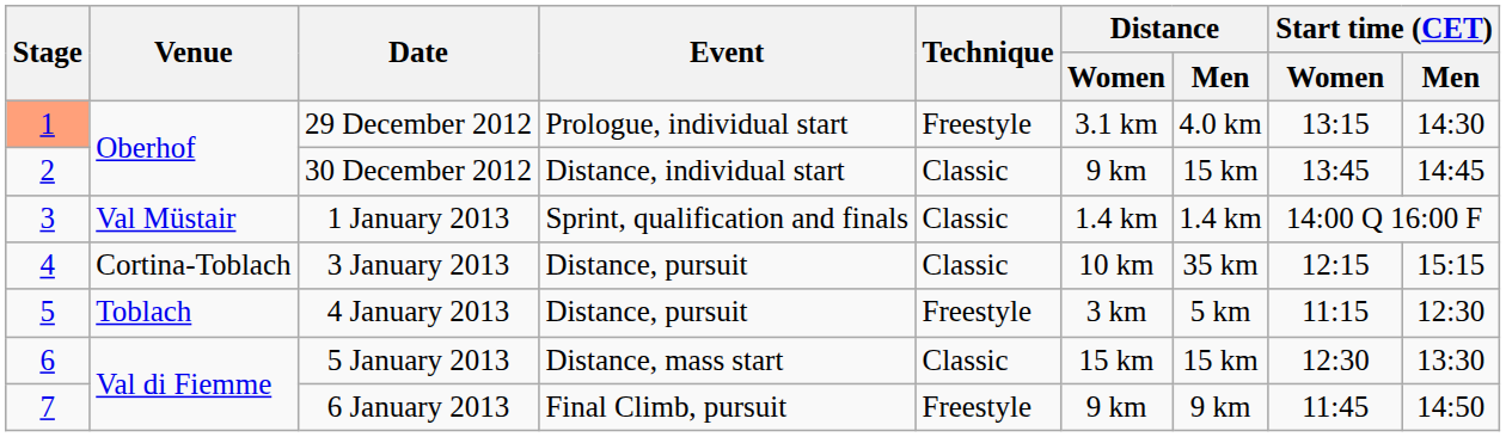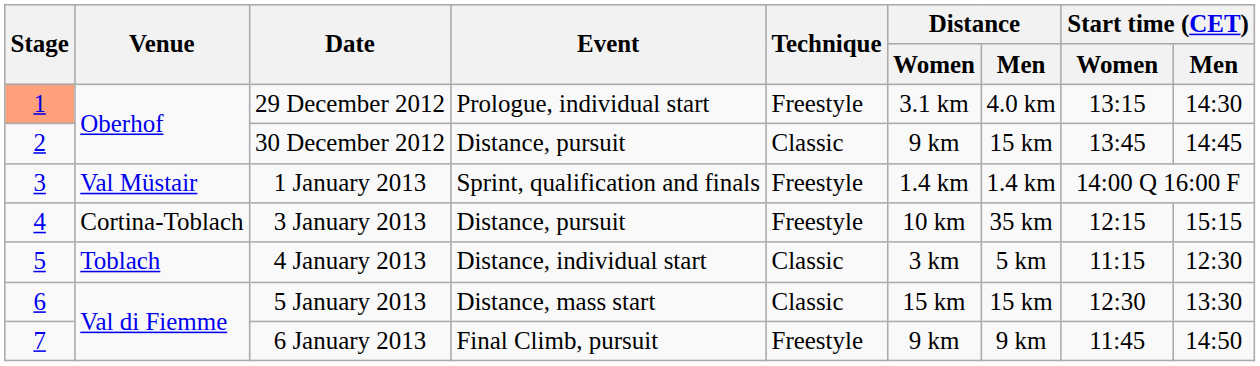30 December 2012 | Event: Distance, individual start -> Distance, pursuit
1 January 2013 | Technique: Classic -> Freestyle
3 January 2013 | Technique: Classic -> Freestyle
4 January 2013 | Event: Distance, pursuit -> Distance, individual start
4 January 2013 | Technique: Freestyle -> Classic
